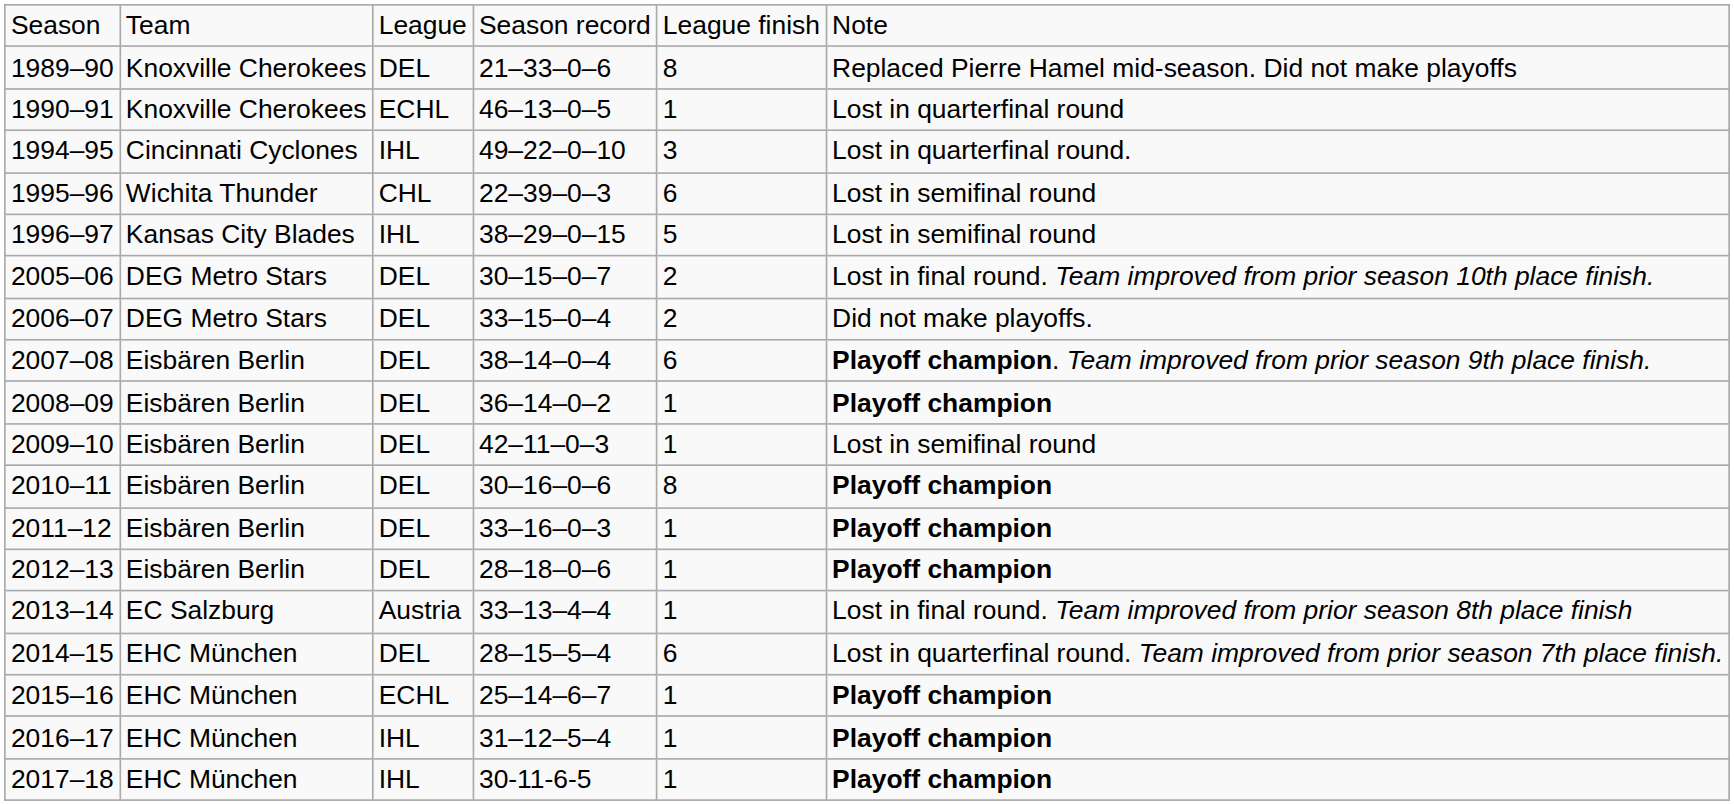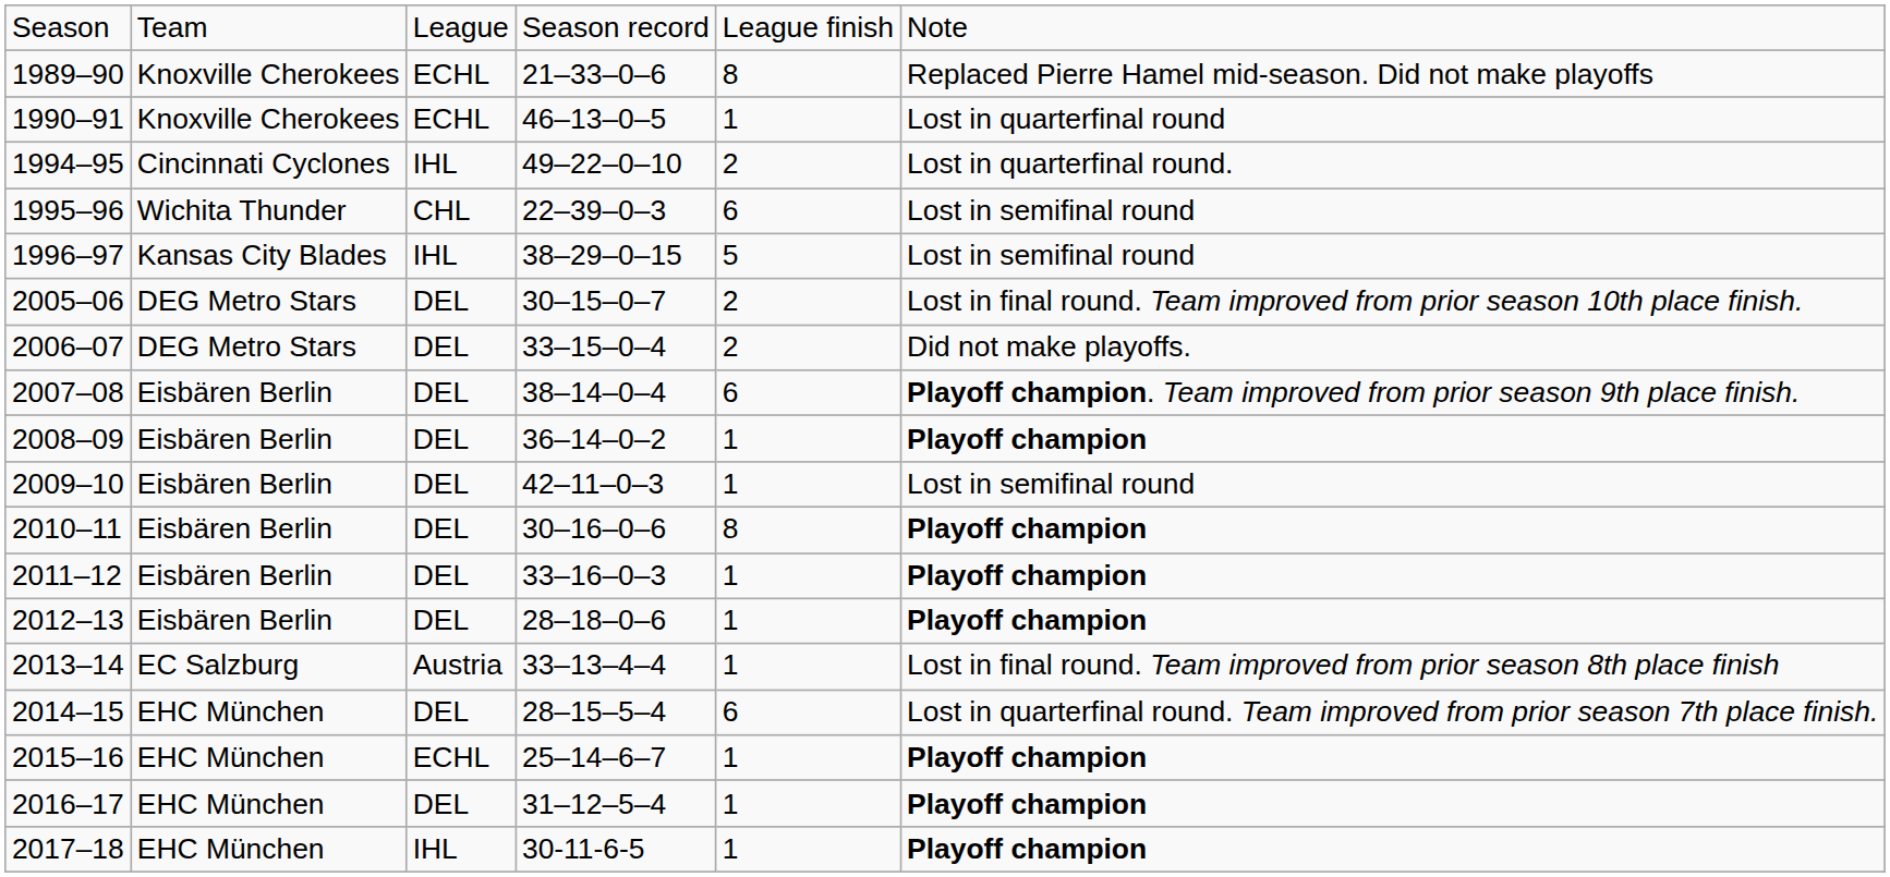1989–90 | column 3: DEL -> ECHL
1994–95 | column 5: 3 -> 2
2016–17 | column 3: IHL -> DEL
